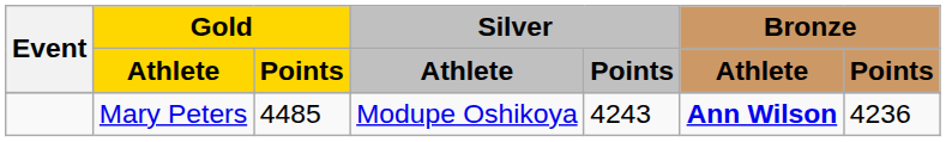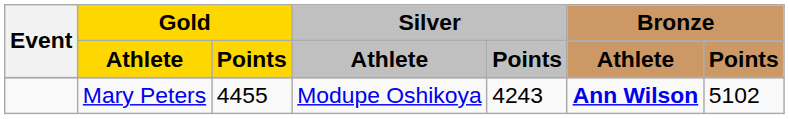Mary Peters | Gold / Points: 4485 -> 4455
Mary Peters | Bronze / Points: 4236 -> 5102
